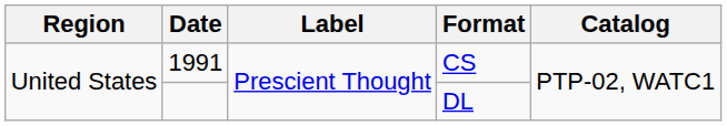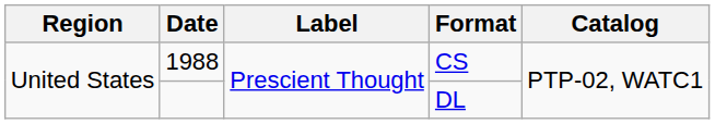CS | Date: 1991 -> 1988
